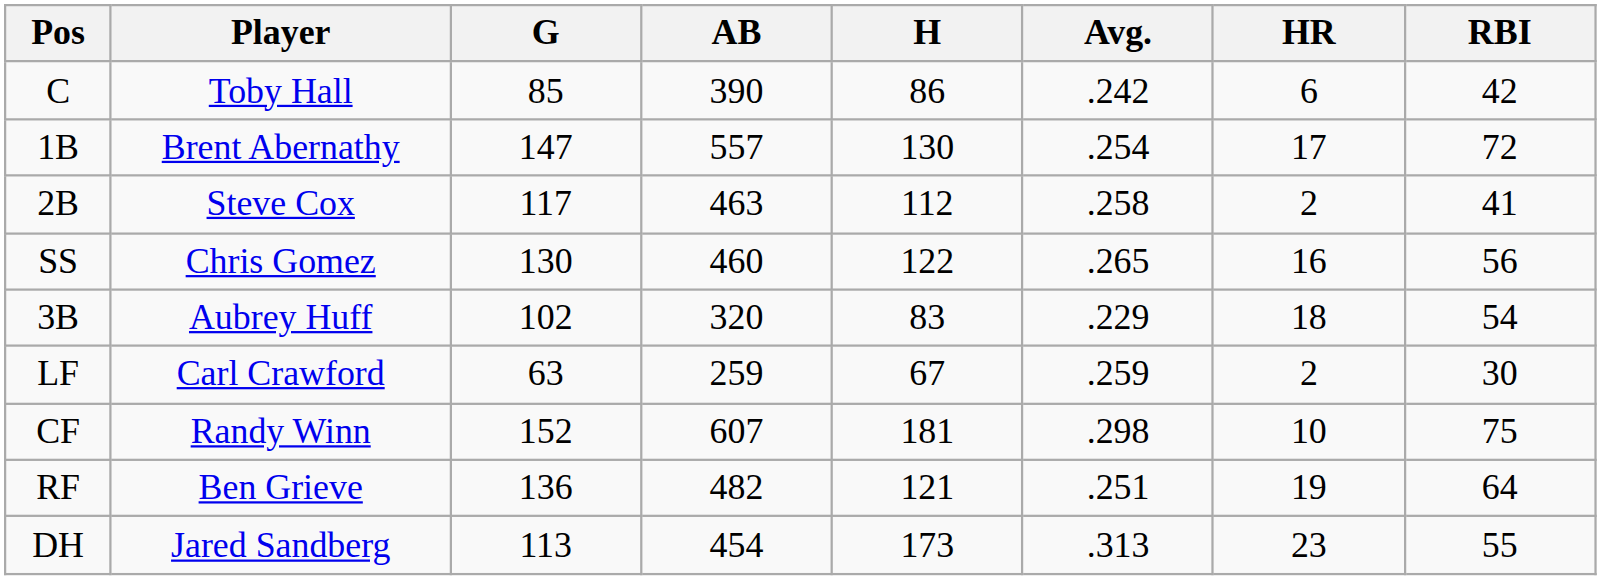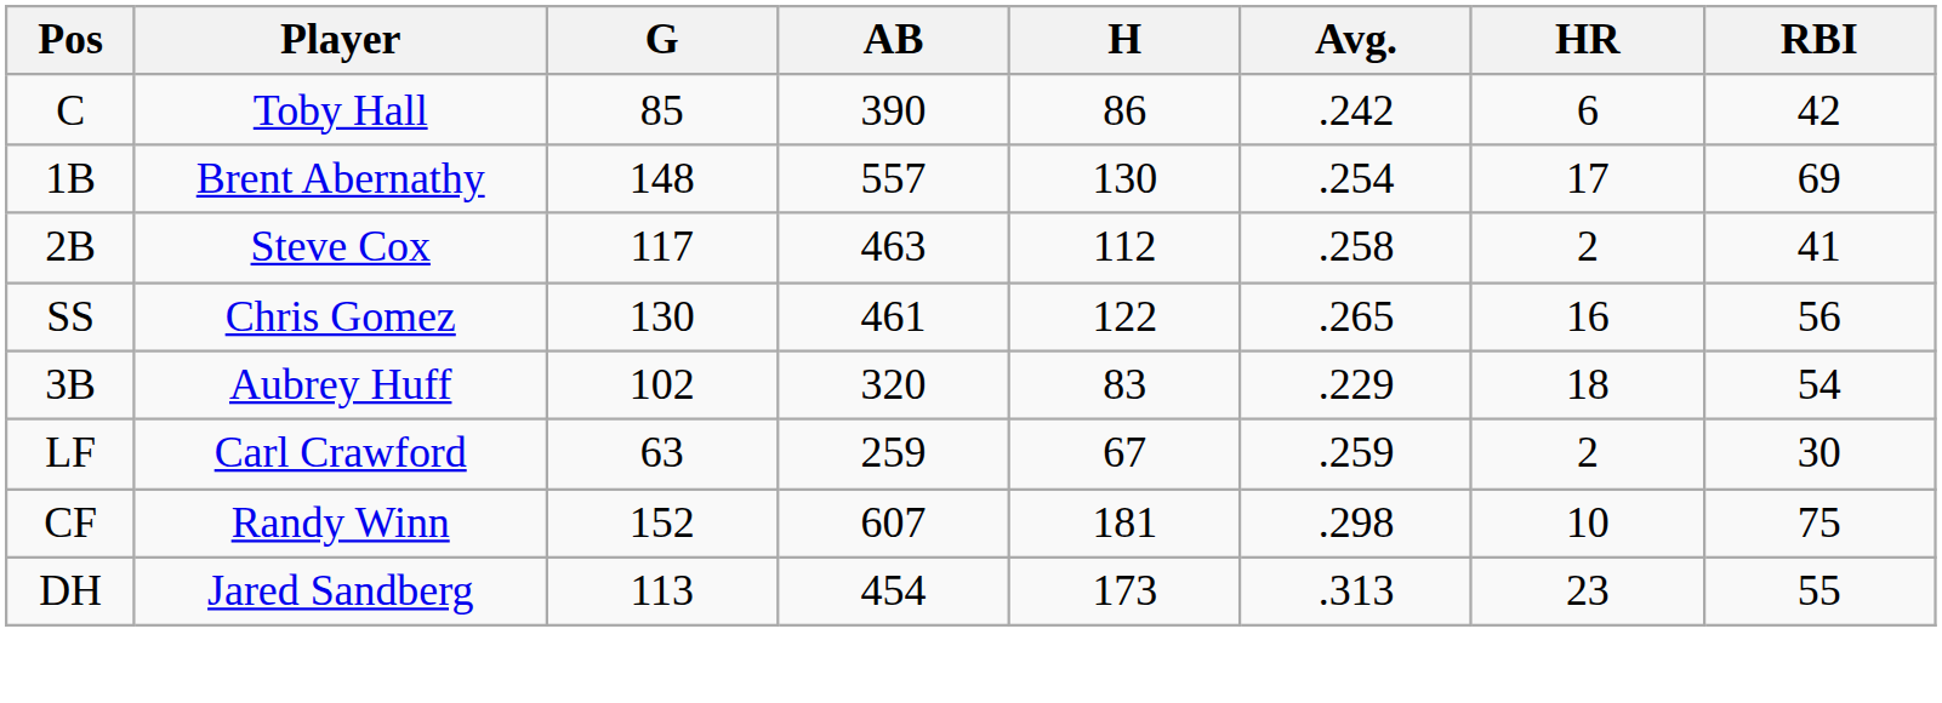1B | G: 147 -> 148
1B | RBI: 72 -> 69
SS | AB: 460 -> 461
- row: RF | Ben Grieve | 136 | 482 | 121 | .251 | 19 | 64
